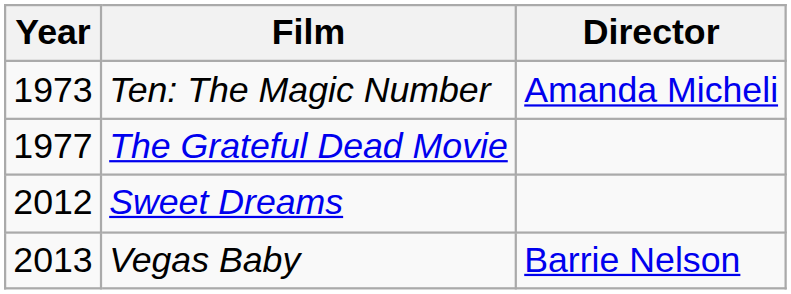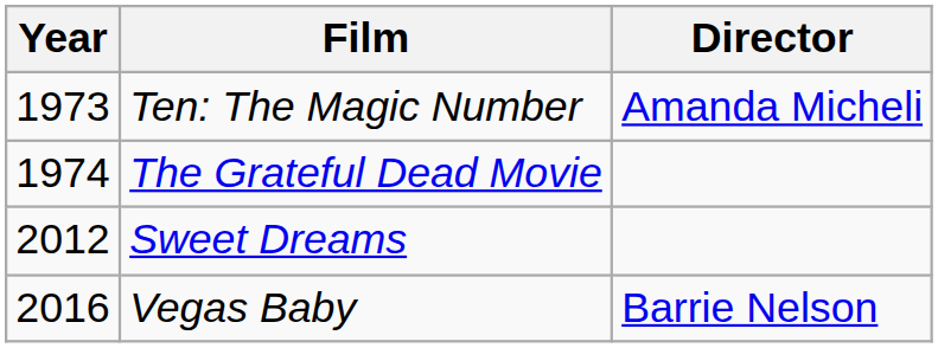The Grateful Dead Movie | Year: 1977 -> 1974
Vegas Baby | Year: 2013 -> 2016
